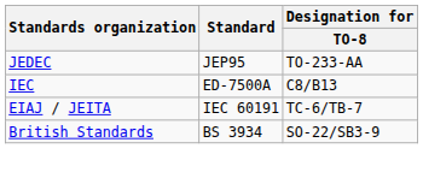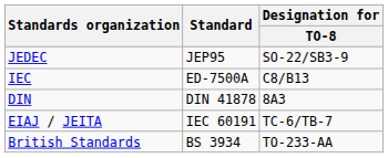JEDEC | Designation for / TO-8: TO-233-AA -> SO-22/SB3-9
+ row: DIN | DIN 41878 | 8A3
British Standards | Designation for / TO-8: SO-22/SB3-9 -> TO-233-AA
